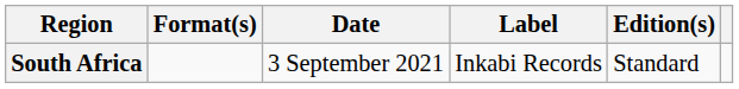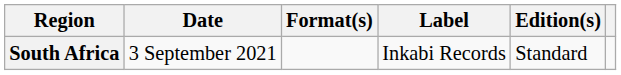columns swapped: Date <-> Format(s)
